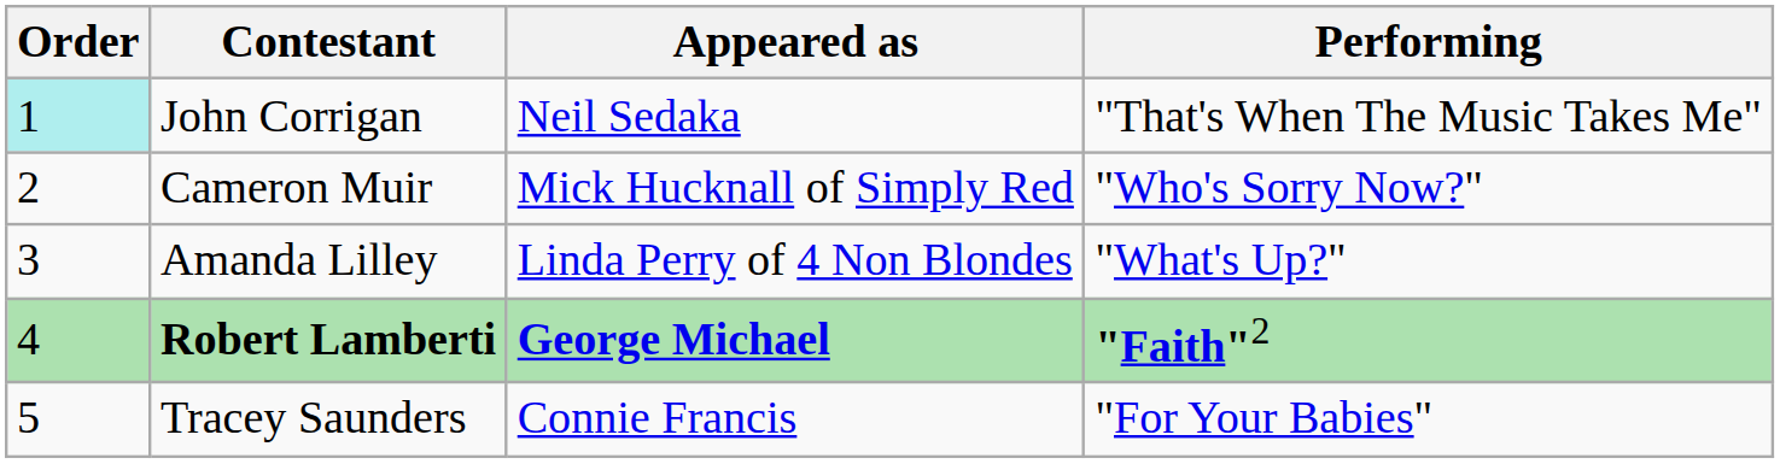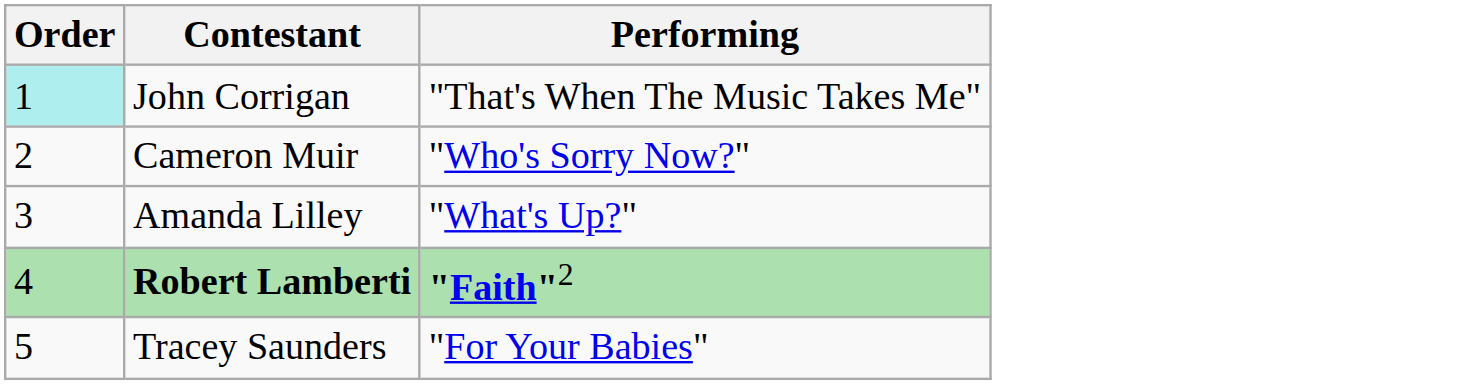- column: Appeared as | Neil Sedaka | Mick Hucknall of Simply Red | Linda Perry of 4 Non Blondes | George Michael | Connie Francis
